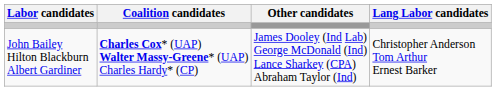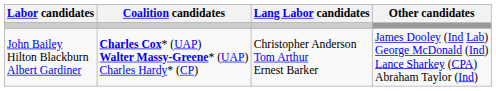columns swapped: Lang Labor candidates <-> Other candidates
